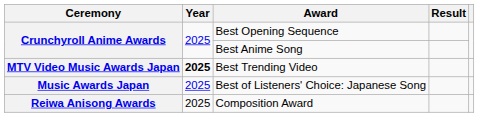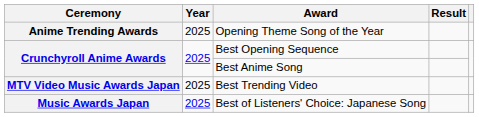+ row: Anime Trending Awards | 2025 | Opening Theme Song of the Year
Best Trending Video | Year: bold -> normal
- row: Reiwa Anisong Awards | 2025 | Composition Award
